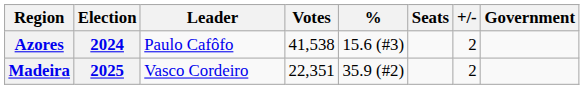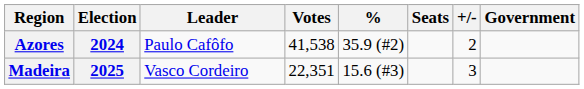Azores | %: 15.6 (#3) -> 35.9 (#2)
Madeira | %: 35.9 (#2) -> 15.6 (#3)
Madeira | +/-: 2 -> 3
